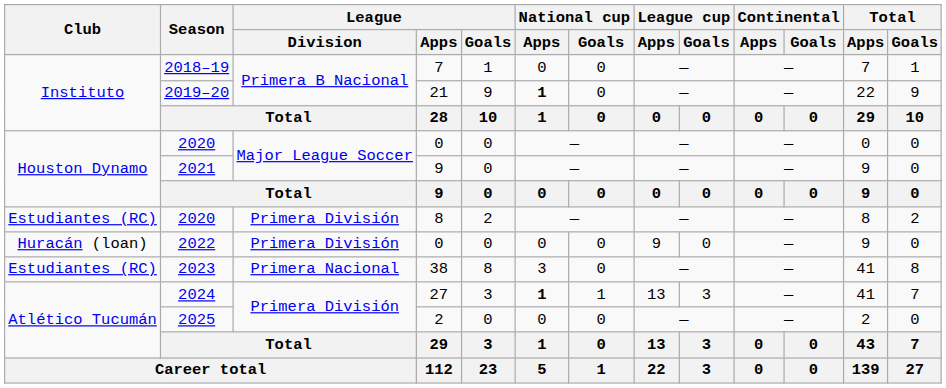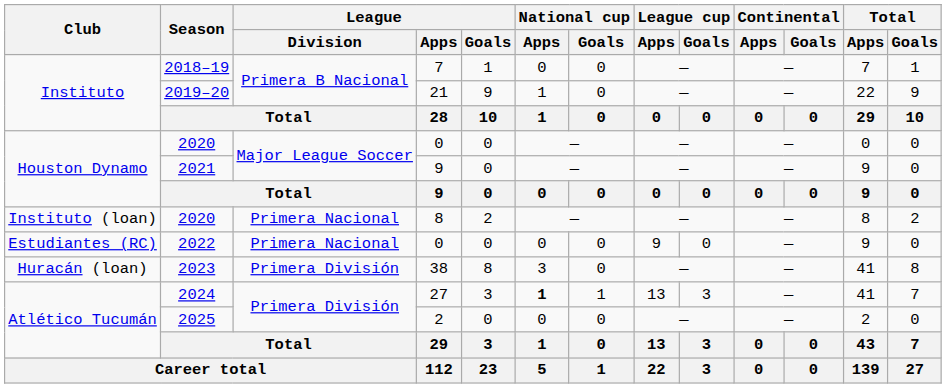2019–20 | National cup / Apps: bold -> normal
2020 / 8 | Club: Estudiantes (RC) -> Instituto (loan)
2020 / 8 | League / Division: Primera División -> Primera Nacional
2022 | Club: Huracán (loan) -> Estudiantes (RC)
2022 | League / Division: Primera División -> Primera Nacional
2023 | Club: Estudiantes (RC) -> Huracán (loan)
2023 | League / Division: Primera Nacional -> Primera División
